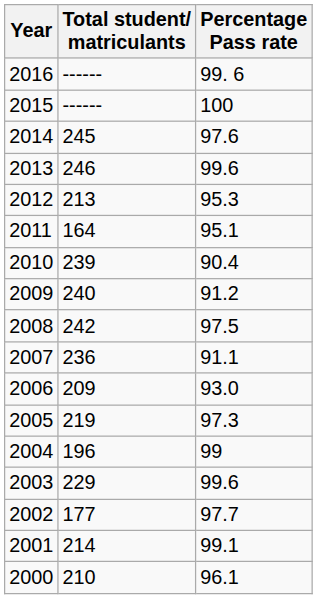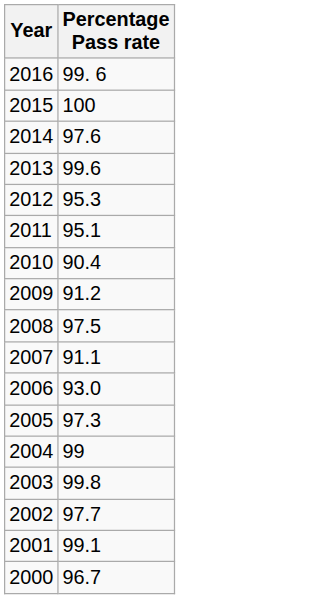- column: Total student/ matriculants | ------ | ------ | 245 | 246 | 213 | 164 | 239 | 240 | 242 | 236 | 209 | 219 | 196 | 229 | 177 | 214 | 210
2003 | Percentage Pass rate: 99.6 -> 99.8
2000 | Percentage Pass rate: 96.1 -> 96.7
